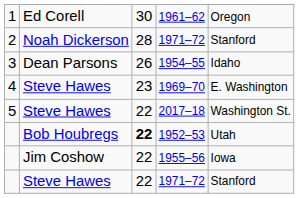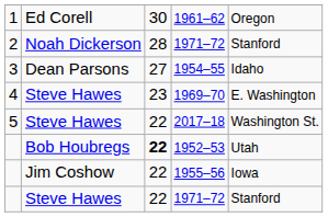1954–55 | column 3: 26 -> 27
